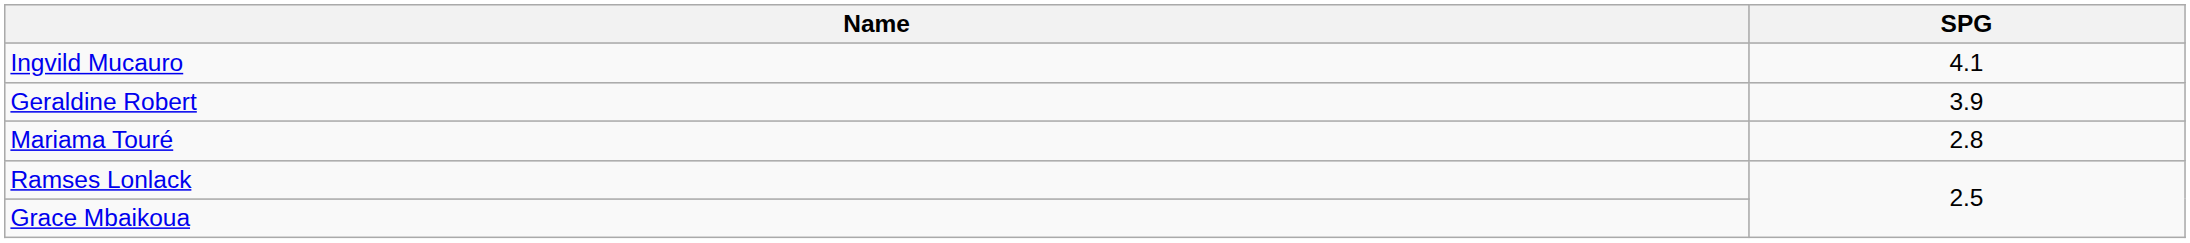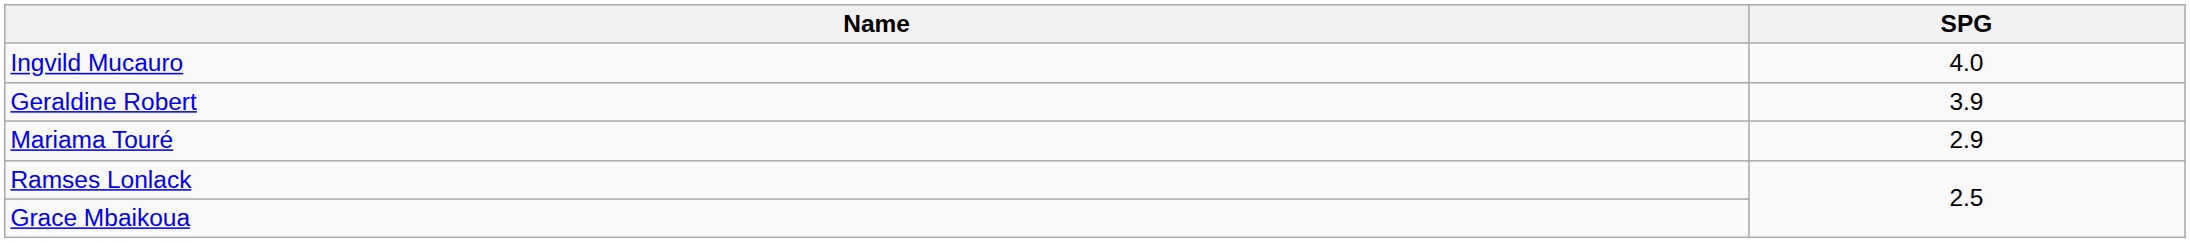Ingvild Mucauro | SPG: 4.1 -> 4.0
Mariama Touré | SPG: 2.8 -> 2.9
